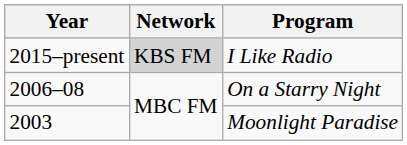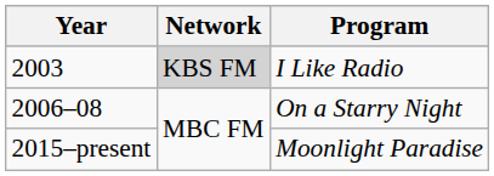I Like Radio | Year: 2015–present -> 2003
Moonlight Paradise | Year: 2003 -> 2015–present
